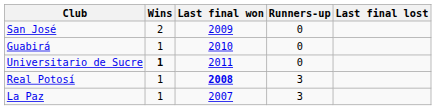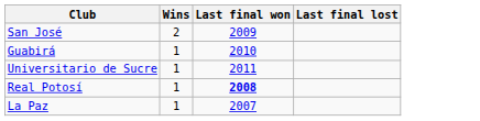- column: Runners-up | 0 | 0 | 0 | 3 | 3
Universitario de Sucre | Wins: bold -> normal
